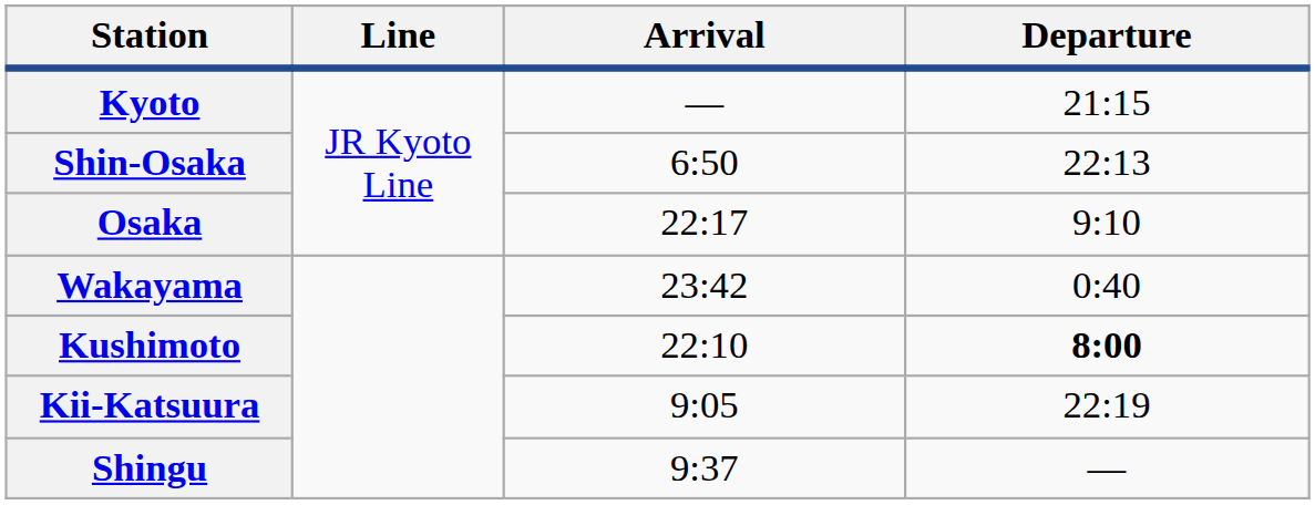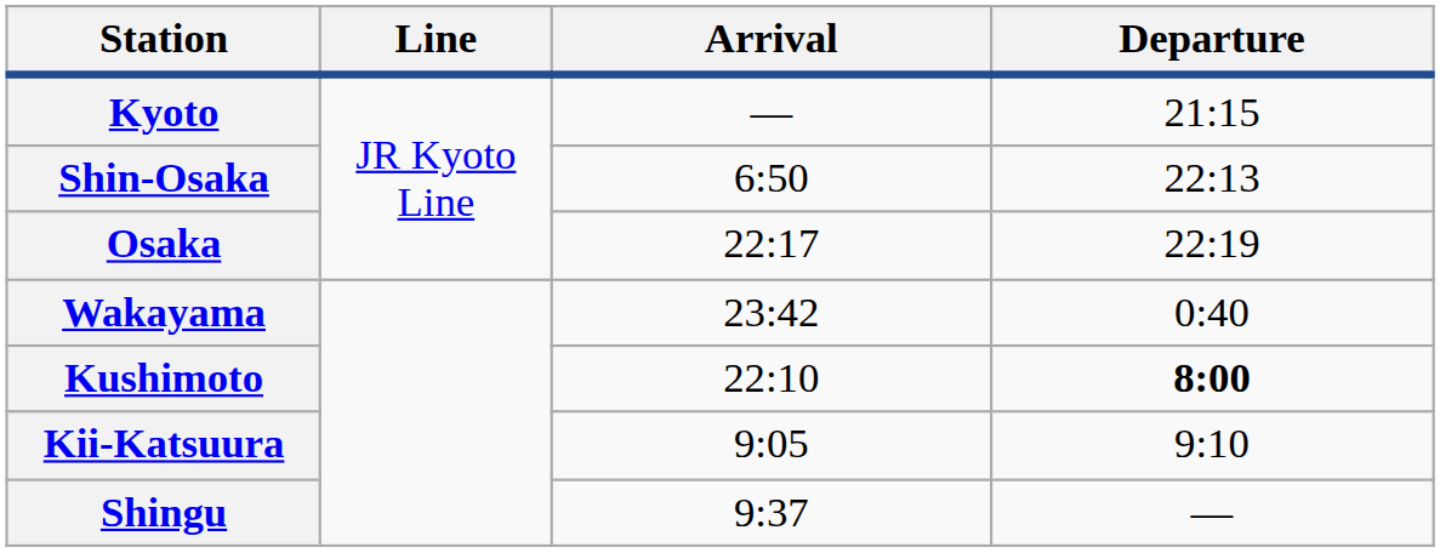Osaka | Departure: 9:10 -> 22:19
Kii-Katsuura | Departure: 22:19 -> 9:10
